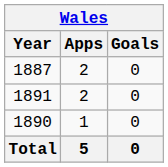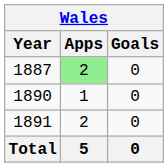1887 | Apps: no background -> lightgreen background
rows swapped: 1890 <-> 1891
